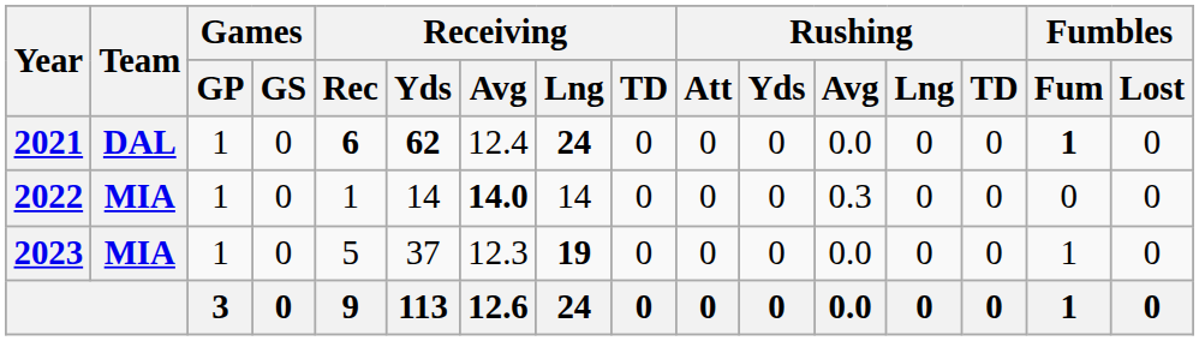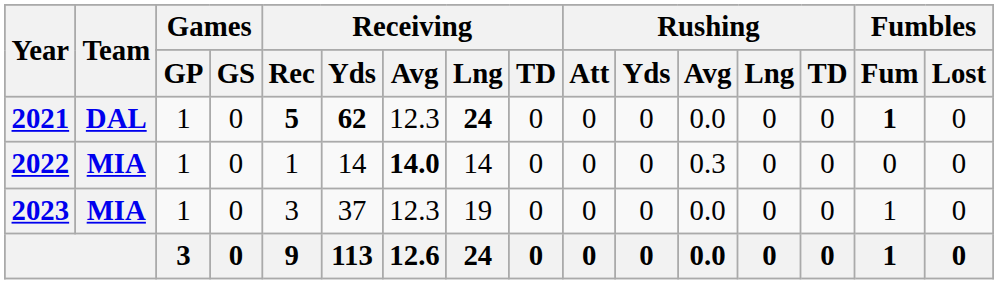2021 | Receiving / Rec: 6 -> 5
2021 | Receiving / Avg: 12.4 -> 12.3
2023 | Receiving / Rec: 5 -> 3
2023 | Receiving / Lng: bold -> normal
